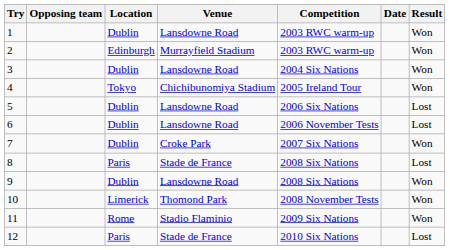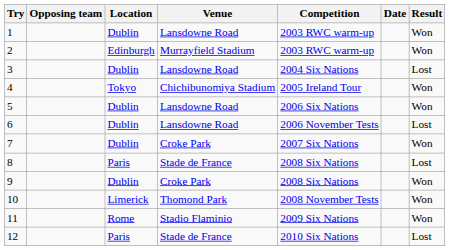3 | Result: Won -> Lost
5 | Result: Lost -> Won
9 | Venue: Lansdowne Road -> Croke Park
